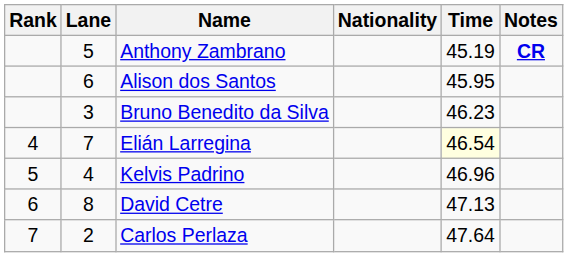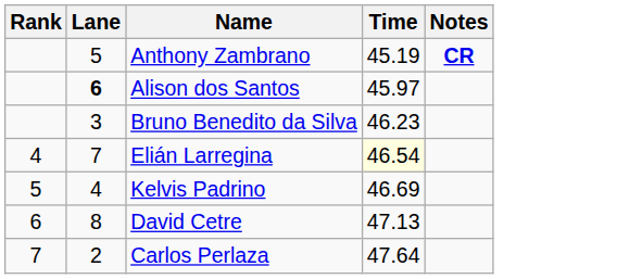- column: Nationality
Alison dos Santos | Lane: normal -> bold
Alison dos Santos | Time: 45.95 -> 45.97
Kelvis Padrino | Time: 46.96 -> 46.69
